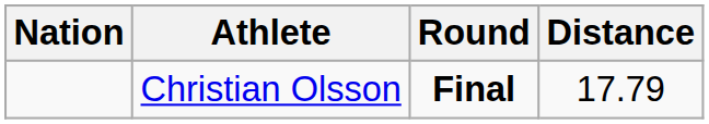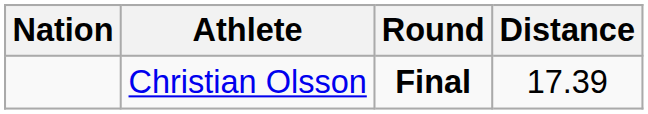Christian Olsson | Distance: 17.79 -> 17.39
